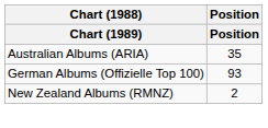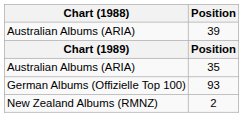+ row: Australian Albums (ARIA) | 39
